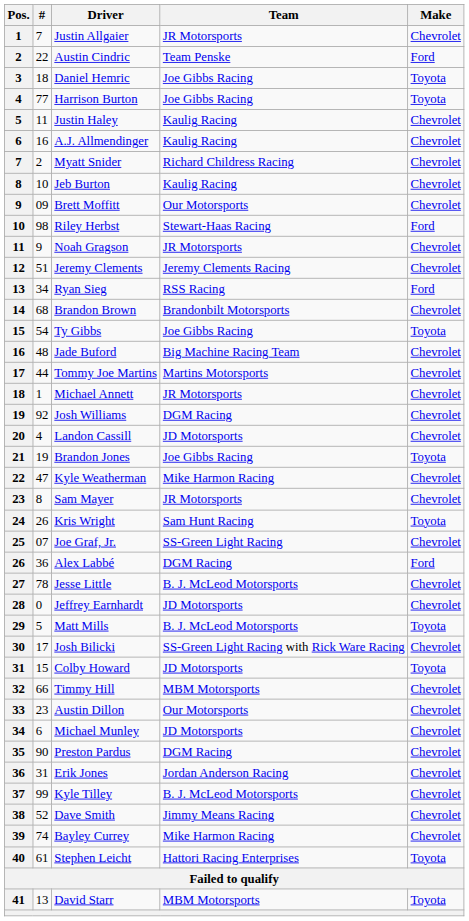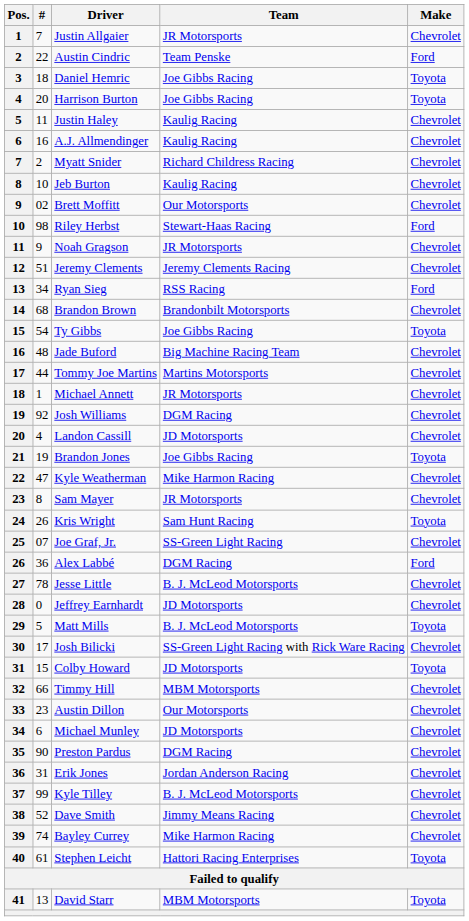Harrison Burton | #: 77 -> 20
Brett Moffitt | #: 09 -> 02
